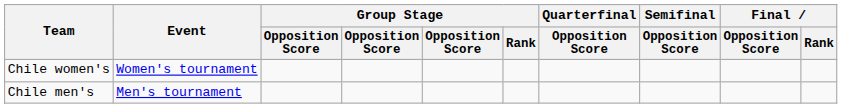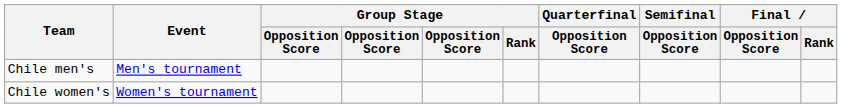rows swapped: Chile men's <-> Chile women's
